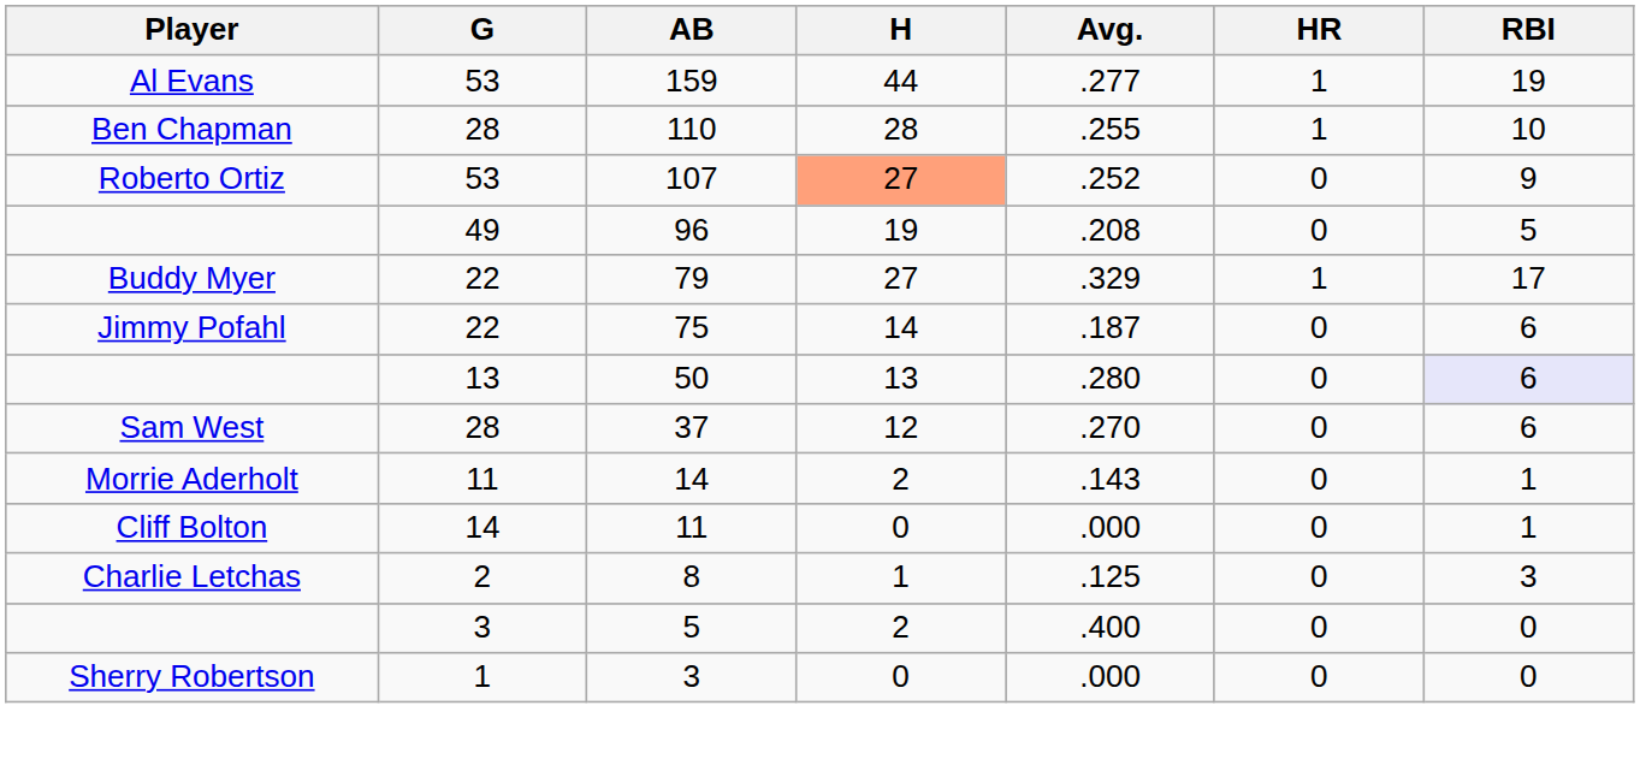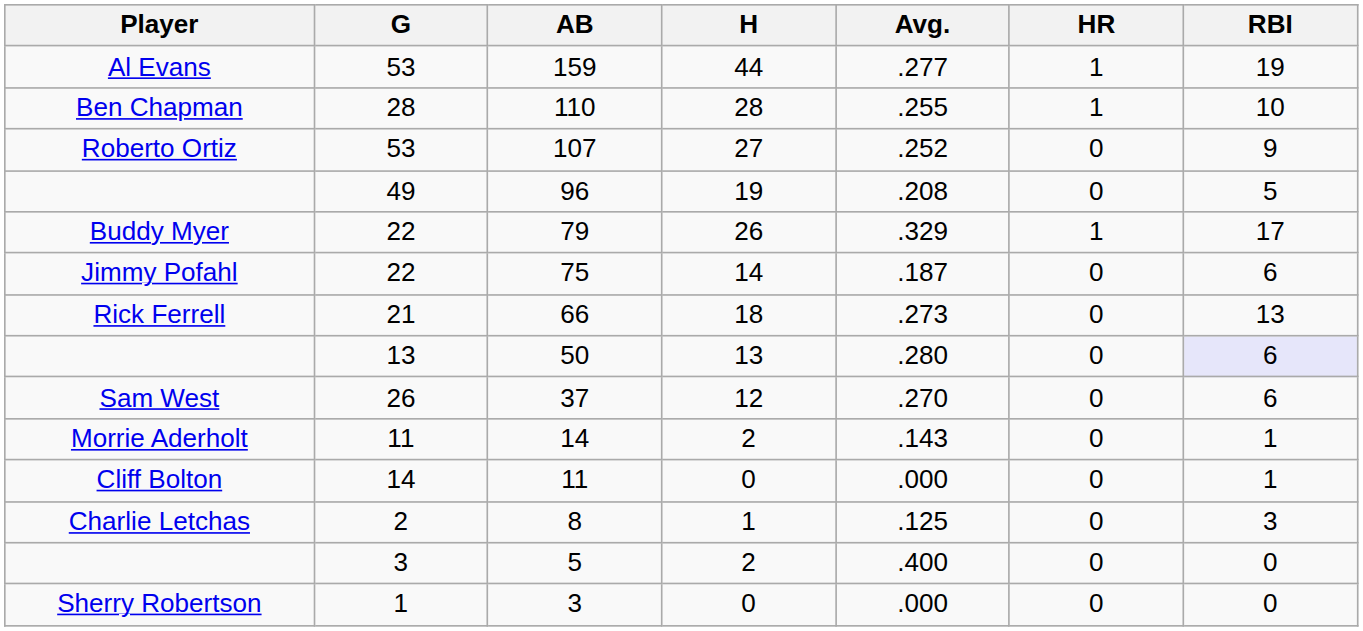107 | H: lightsalmon background -> no background
79 | H: 27 -> 26
+ row: Rick Ferrell | 21 | 66 | 18 | .273 | 0 | 13
37 | G: 28 -> 26
